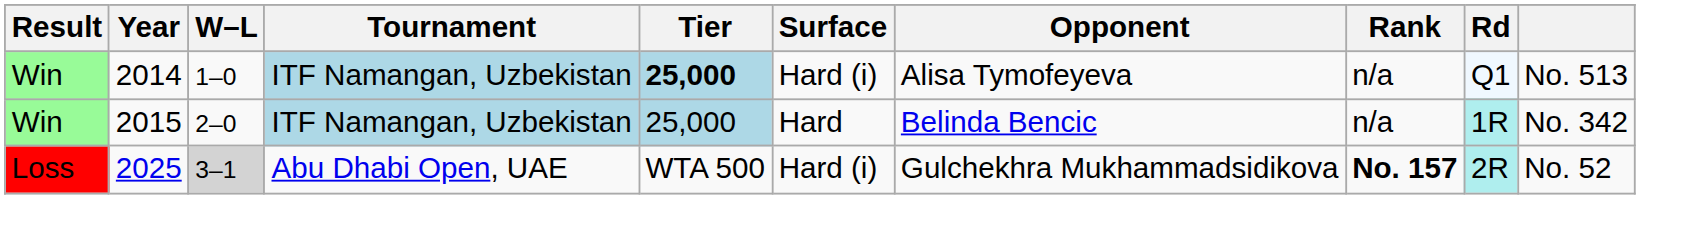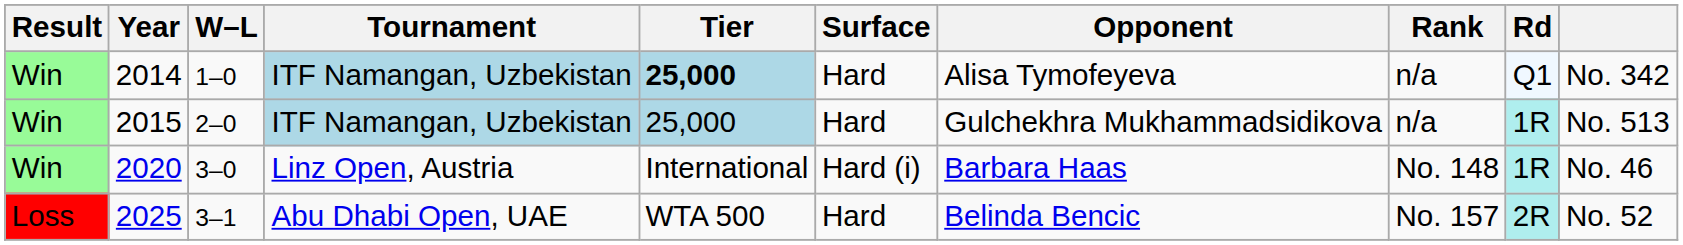2014 | Surface: Hard (i) -> Hard
2014 | column 10: No. 513 -> No. 342
2015 | Opponent: Belinda Bencic -> Gulchekhra Mukhammadsidikova
2015 | column 10: No. 342 -> No. 513
+ row: Win | 2020 | 3–0 | Linz Open, Austria | International | Hard (i) | Barbara Haas | No. 148 | 1R | No. 46
2025 | W–L: lightgrey background -> no background
2025 | Surface: Hard (i) -> Hard
2025 | Opponent: Gulchekhra Mukhammadsidikova -> Belinda Bencic
2025 | Rank: bold -> normal
